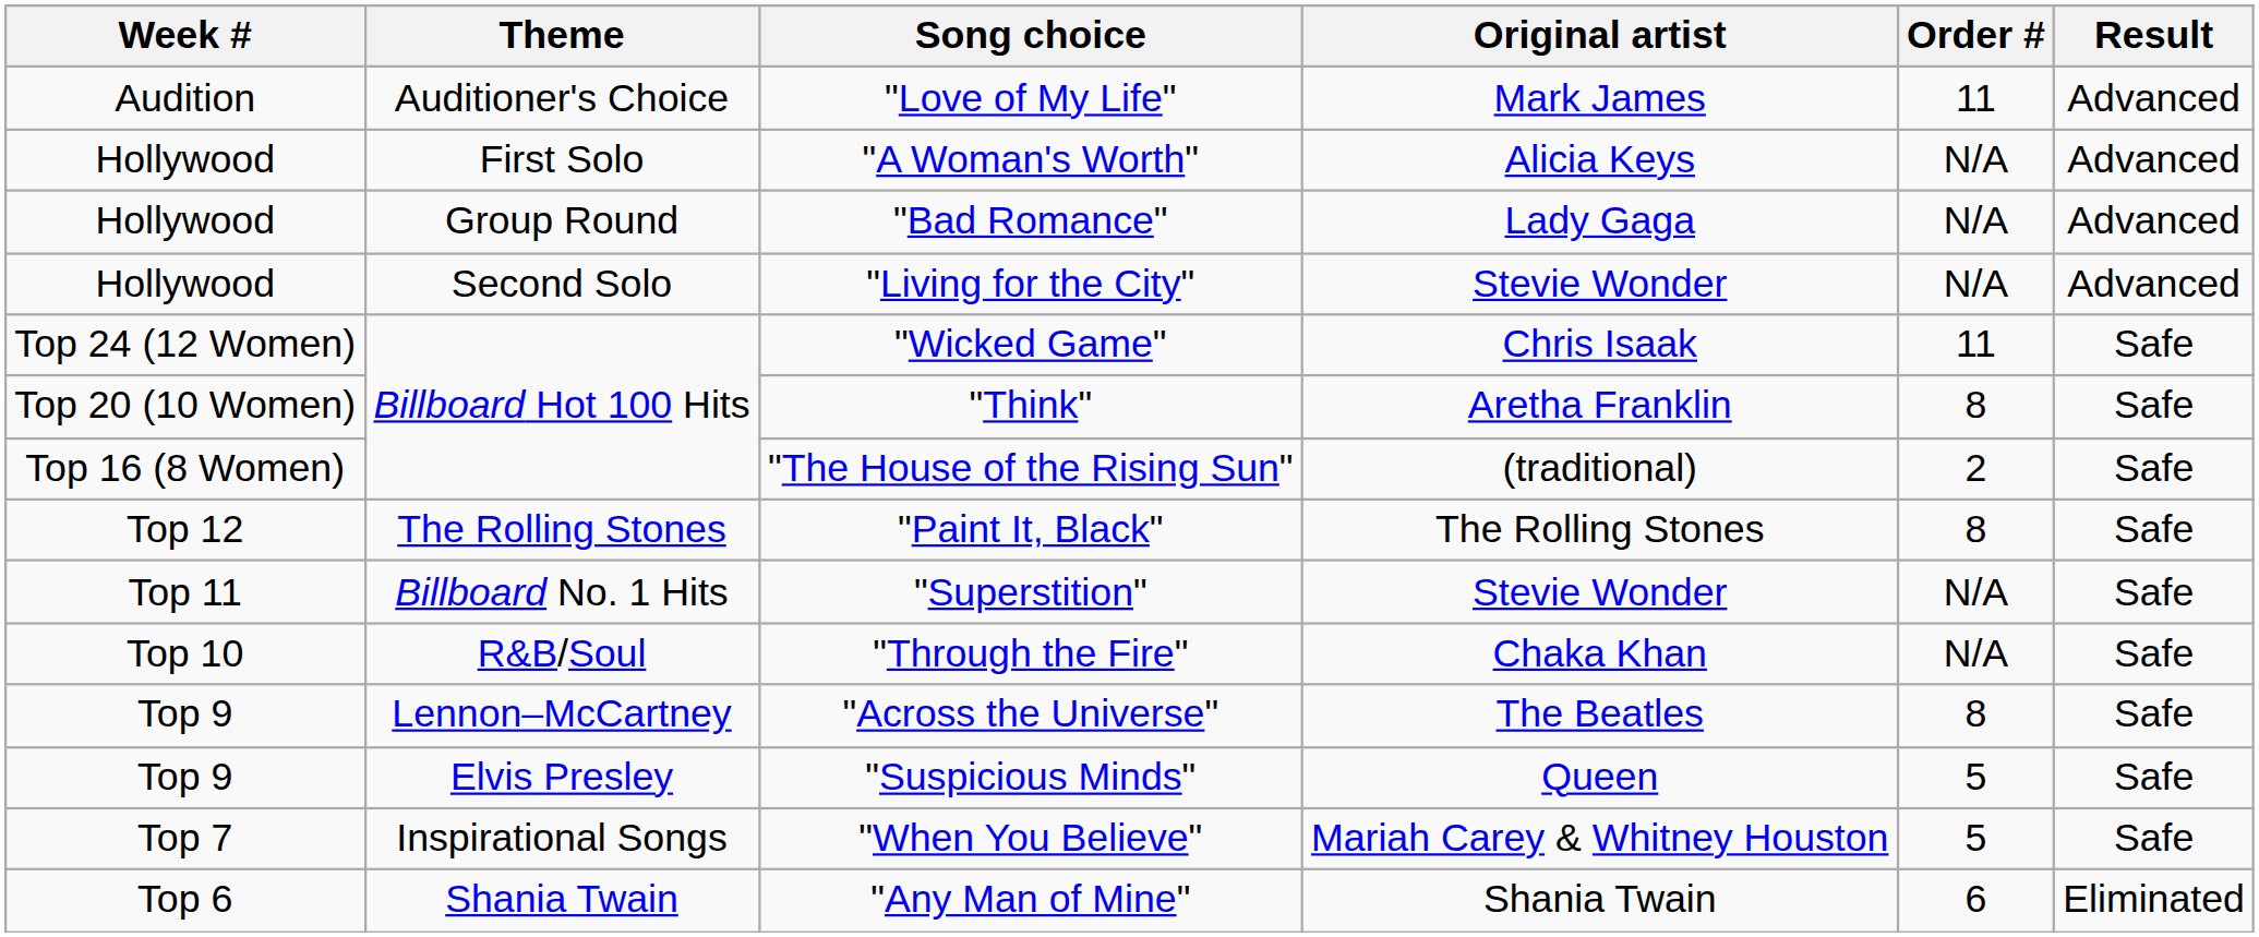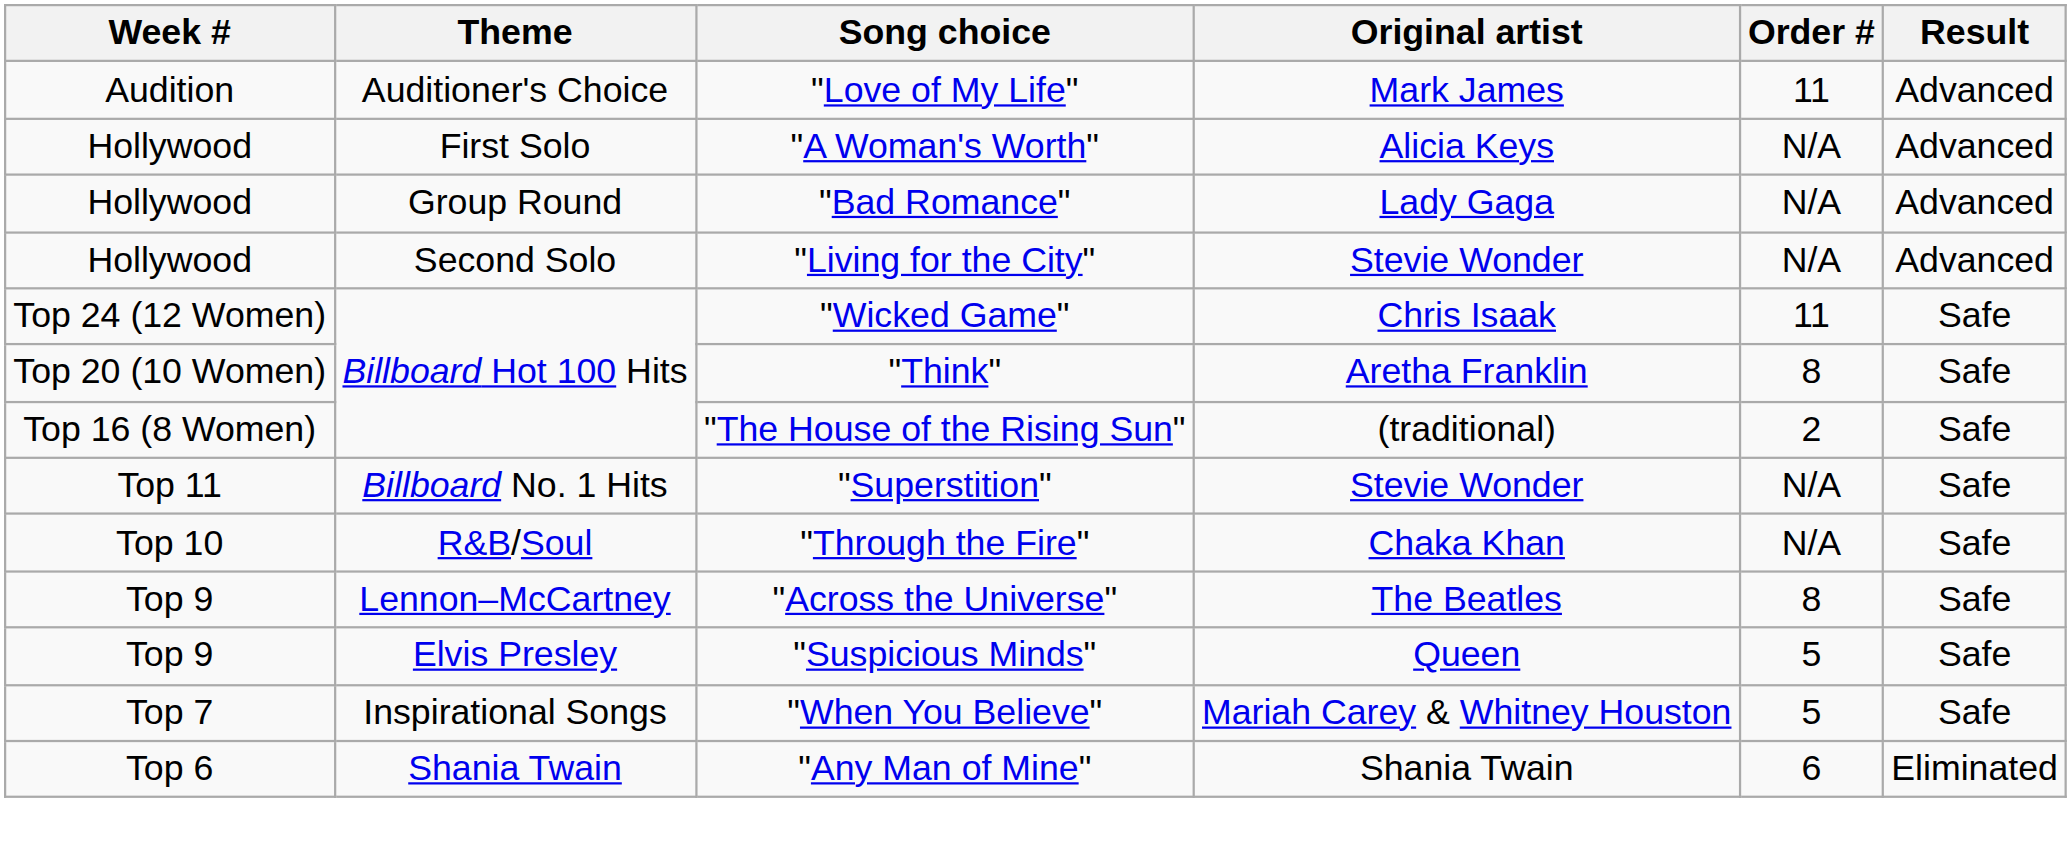- row: Top 12 | The Rolling Stones | "Paint It, Black" | The Rolling Stones | 8 | Safe
